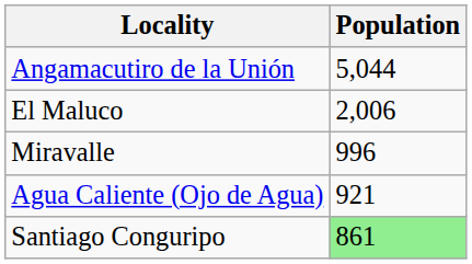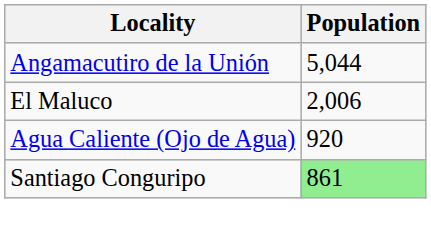- row: Miravalle | 996
Agua Caliente (Ojo de Agua) | Population: 921 -> 920
